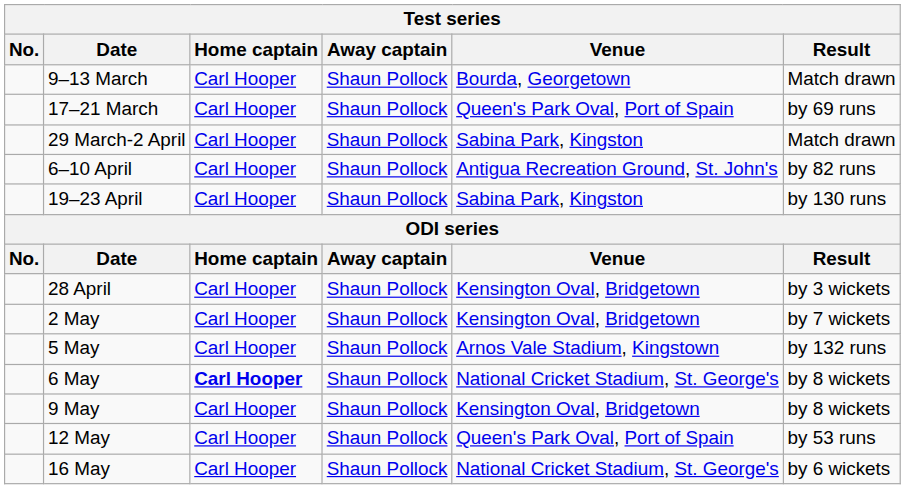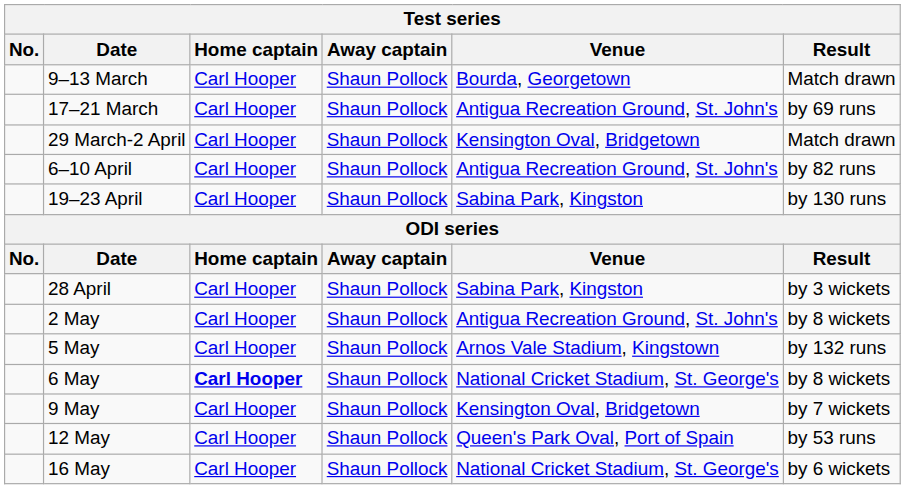17–21 March | Venue: Queen's Park Oval, Port of Spain -> Antigua Recreation Ground, St. John's
29 March-2 April | Venue: Sabina Park, Kingston -> Kensington Oval, Bridgetown
28 April | Venue: Kensington Oval, Bridgetown -> Sabina Park, Kingston
2 May | Venue: Kensington Oval, Bridgetown -> Antigua Recreation Ground, St. John's
2 May | Result: by 7 wickets -> by 8 wickets
9 May | Result: by 8 wickets -> by 7 wickets
